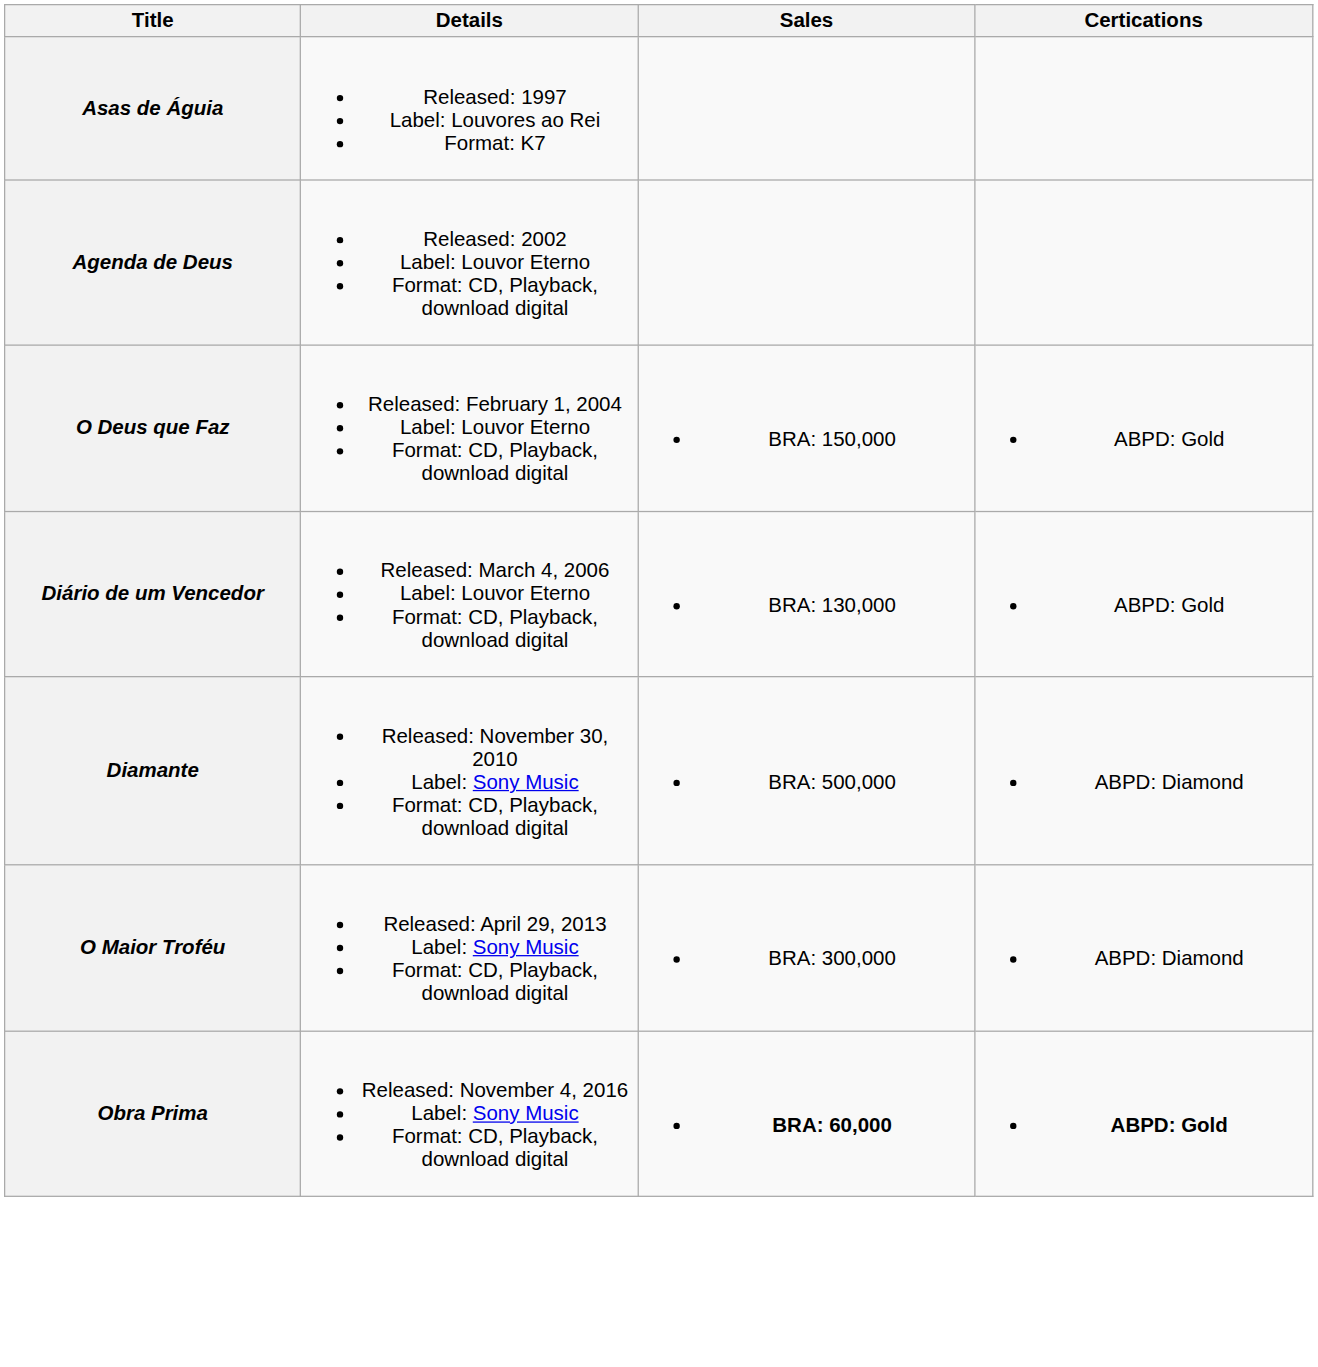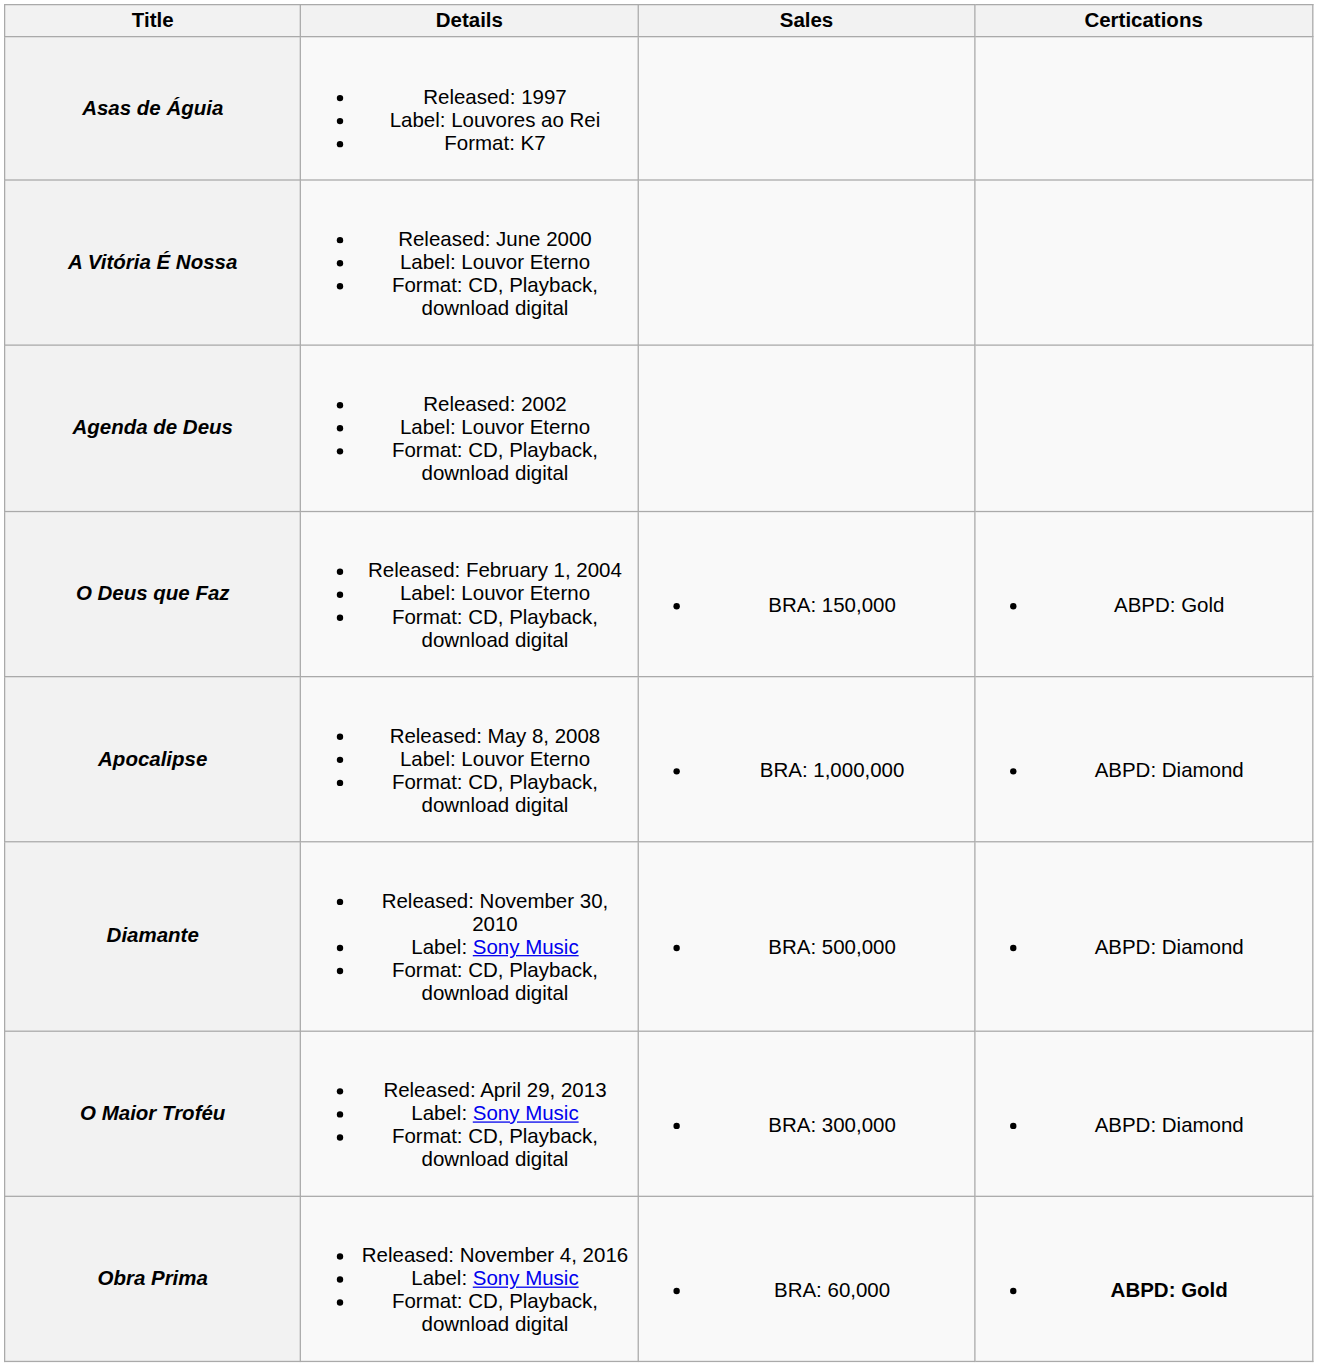+ row: A Vitória É Nossa | Released: June 2000 Label: Louvor Eterno Format: CD, Playback, download digital
- row: Diário de um Vencedor | Released: March 4, 2006 Label: Louvor Eterno Format: CD, Playback, download digital | BRA: 130,000 | ABPD: Gold
+ row: Apocalipse | Released: May 8, 2008 Label: Louvor Eterno Format: CD, Playback, download digital | BRA: 1,000,000 | ABPD: Diamond
Obra Prima | Sales: bold -> normal
